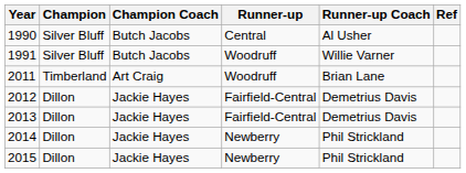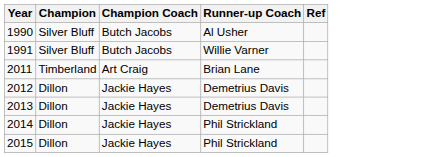- column: Runner-up | Central | Woodruff | Woodruff | Fairfield-Central | Fairfield-Central | Newberry | Newberry
